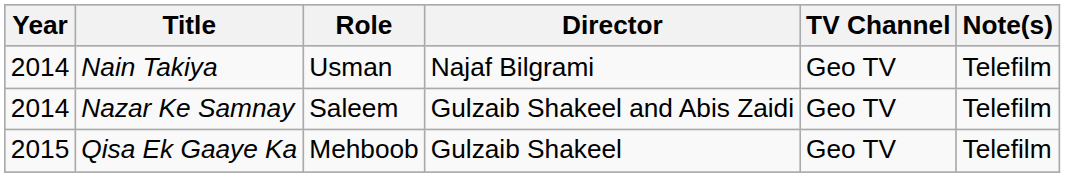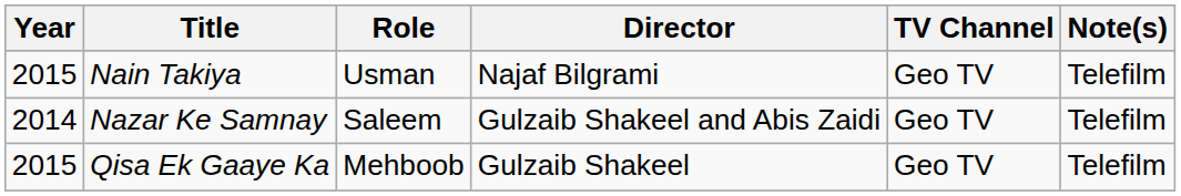Nain Takiya | Year: 2014 -> 2015
